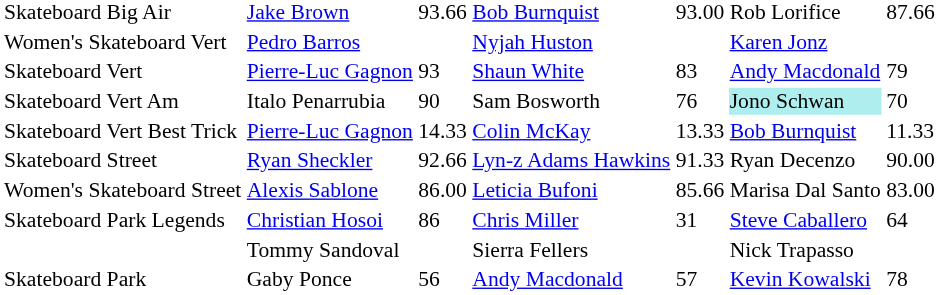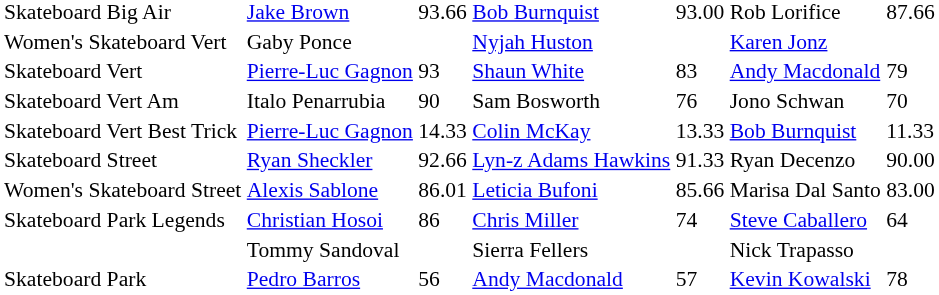Women's Skateboard Vert | column 2: Pedro Barros -> Gaby Ponce
Skateboard Vert Am | column 6: paleturquoise background -> no background
Women's Skateboard Street | column 3: 86.00 -> 86.01
Skateboard Park Legends | column 5: 31 -> 74
Skateboard Park | column 2: Gaby Ponce -> Pedro Barros
